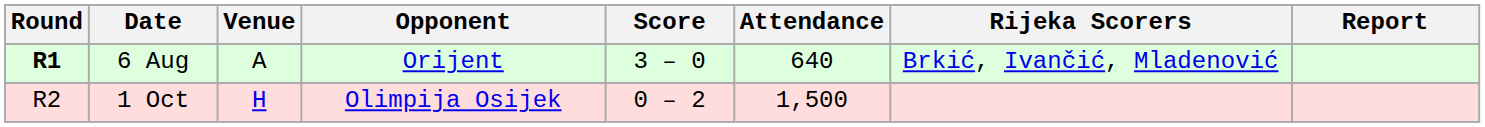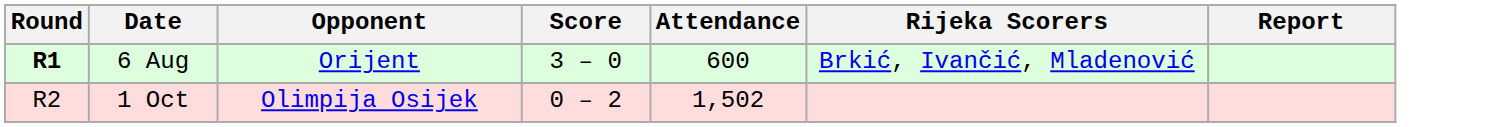- column: Venue | A | H
6 Aug | Attendance: 640 -> 600
1 Oct | Attendance: 1,500 -> 1,502
